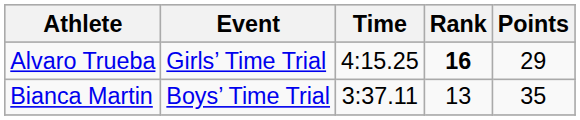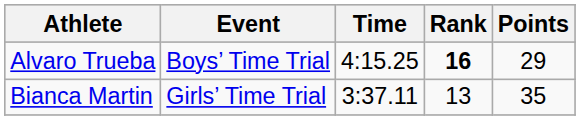Alvaro Trueba | Event: Girls’ Time Trial -> Boys’ Time Trial
Bianca Martin | Event: Boys’ Time Trial -> Girls’ Time Trial
